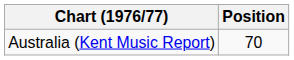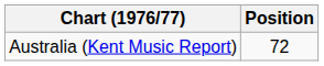Australia (Kent Music Report) | Position: 70 -> 72
